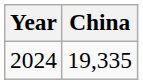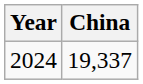2024 | China: 19,335 -> 19,337
